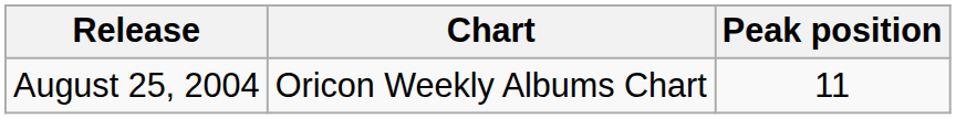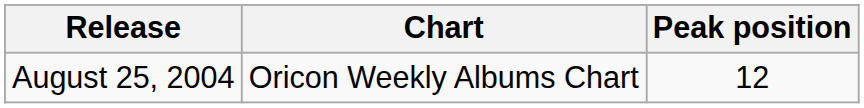August 25, 2004 | Peak position: 11 -> 12
